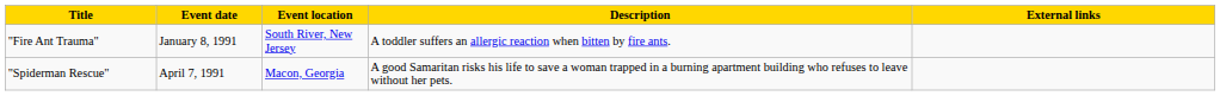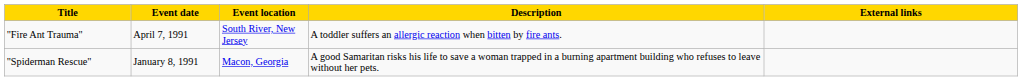"Fire Ant Trauma" | Event date: January 8, 1991 -> April 7, 1991
"Spiderman Rescue" | Event date: April 7, 1991 -> January 8, 1991
